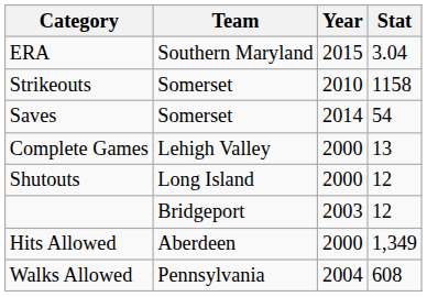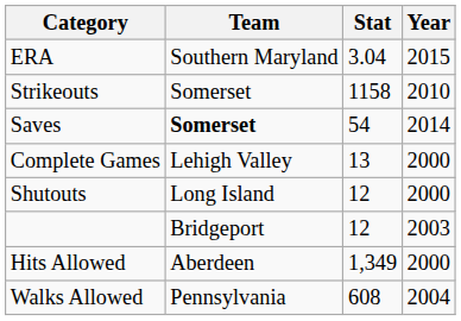columns swapped: Stat <-> Year
Saves | Team: normal -> bold
